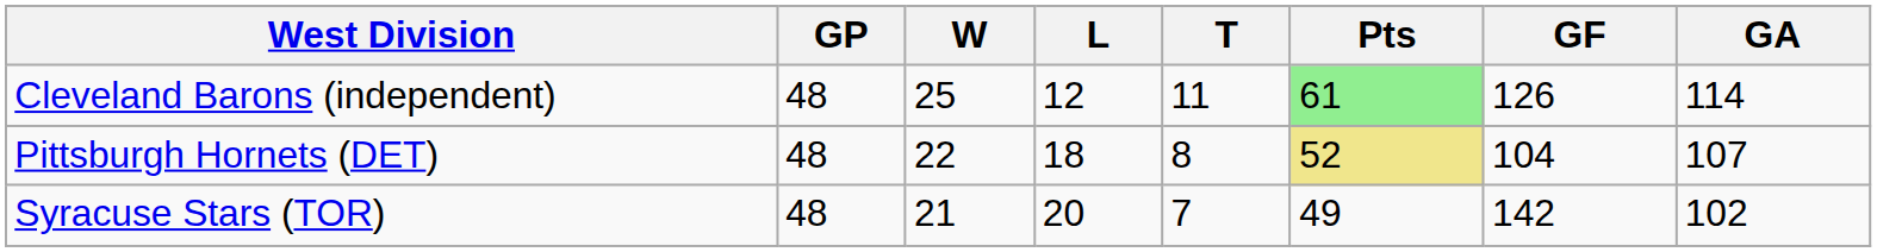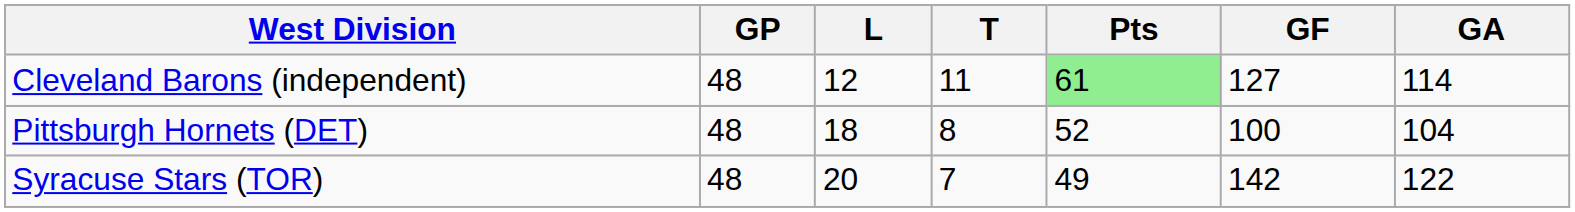- column: W | 25 | 22 | 21
Cleveland Barons (independent) | GF: 126 -> 127
Pittsburgh Hornets (DET) | Pts: khaki background -> no background
Pittsburgh Hornets (DET) | GF: 104 -> 100
Pittsburgh Hornets (DET) | GA: 107 -> 104
Syracuse Stars (TOR) | GA: 102 -> 122
